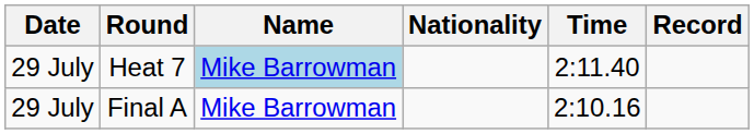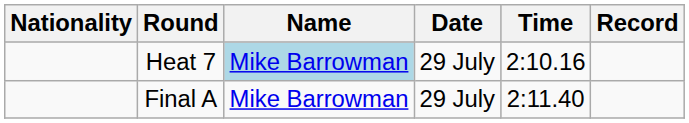columns swapped: Date <-> Nationality
Heat 7 | Time: 2:11.40 -> 2:10.16
Final A | Time: 2:10.16 -> 2:11.40
